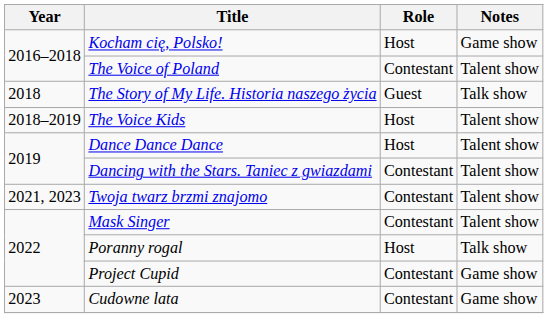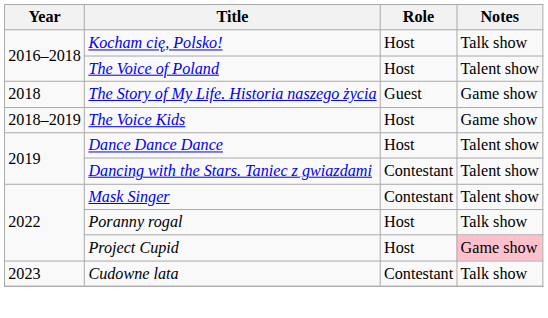Kocham cię, Polsko! | Notes: Game show -> Talk show
The Voice of Poland | Role: Contestant -> Host
The Story of My Life. Historia naszego życia | Notes: Talk show -> Game show
The Voice Kids | Notes: Talent show -> Game show
- row: 2021, 2023 | Twoja twarz brzmi znajomo | Contestant | Talent show
Project Cupid | Role: Contestant -> Host
Project Cupid | Notes: no background -> pink background
Cudowne lata | Notes: Game show -> Talk show
